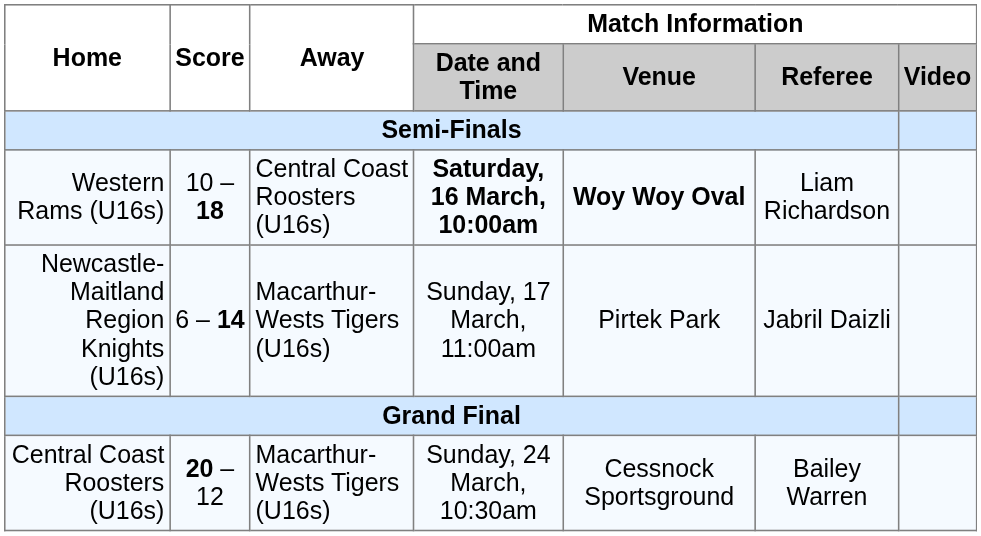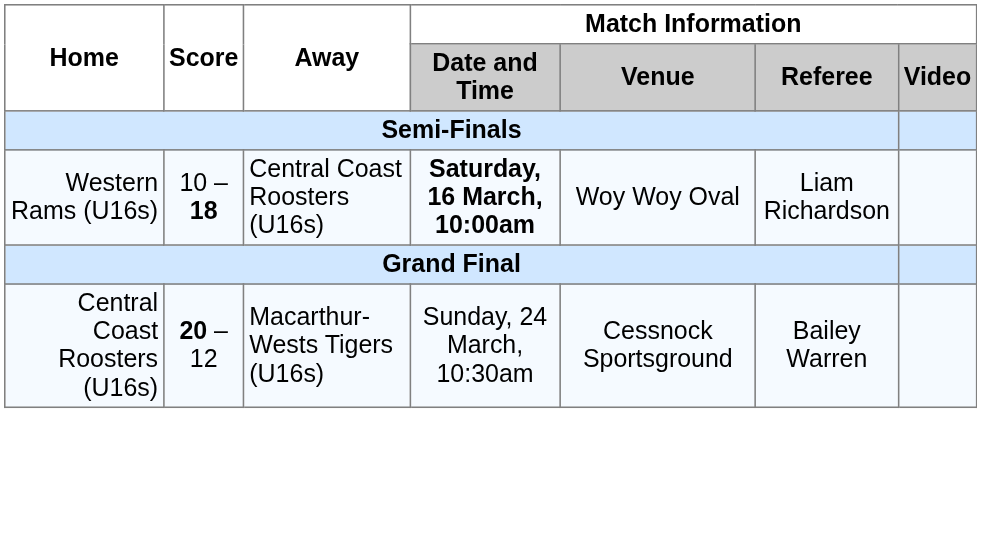Western Rams (U16s) | Match Information / Venue: bold -> normal
- row: Newcastle-Maitland Region Knights (U16s) | 6 – 14 | Macarthur-Wests Tigers (U16s) | Sunday, 17 March, 11:00am | Pirtek Park | Jabril Daizli
